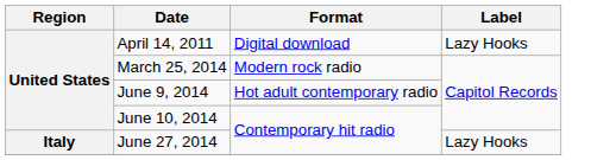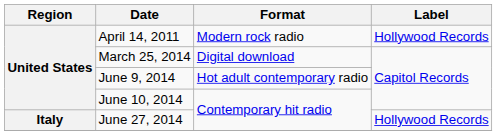April 14, 2011 | Format: Digital download -> Modern rock radio
April 14, 2011 | Label: Lazy Hooks -> Hollywood Records
March 25, 2014 | Format: Modern rock radio -> Digital download
June 27, 2014 | Label: Lazy Hooks -> Hollywood Records
